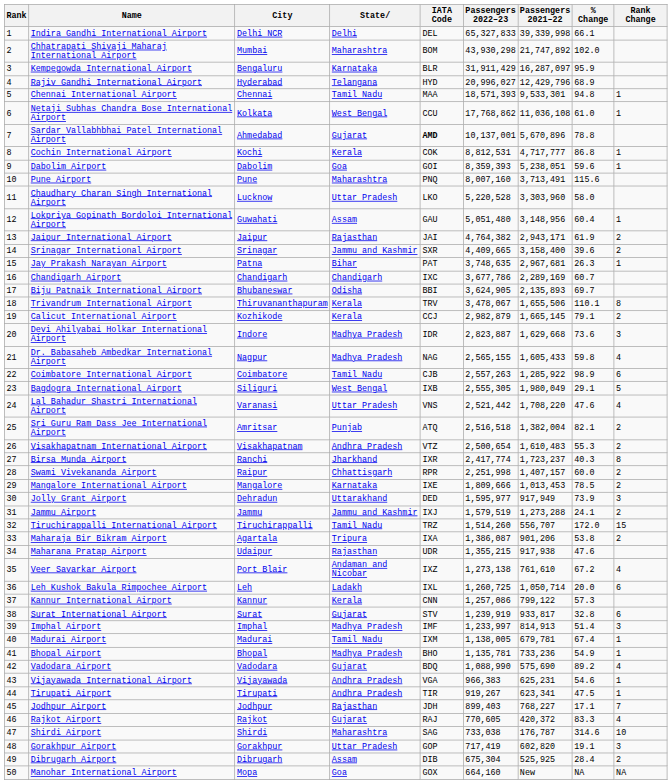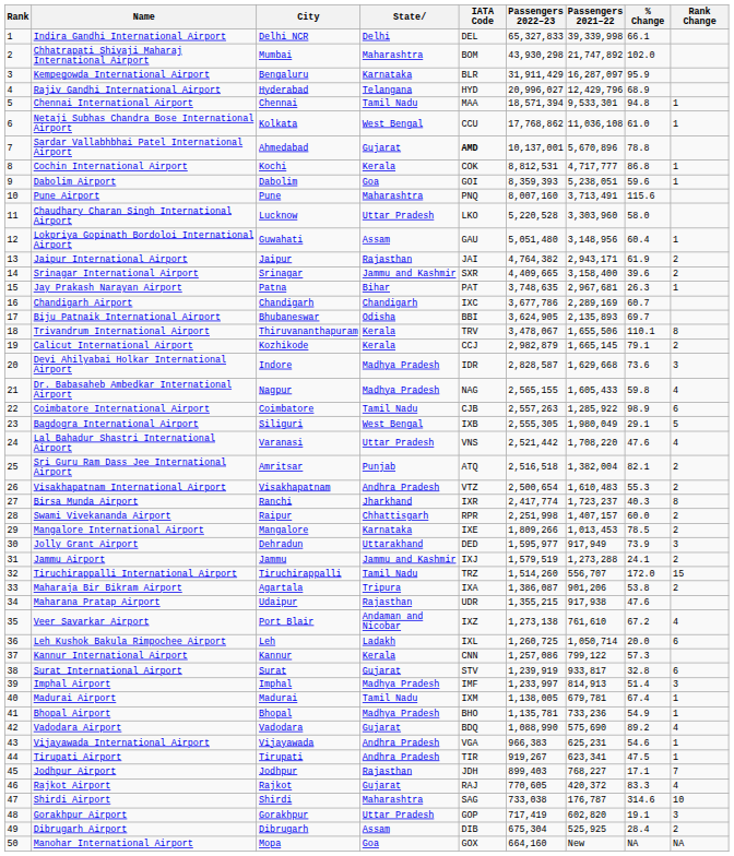Chennai International Airport | Passengers 2022–23: 18,571,393 -> 18,571,394
Devi Ahilyabai Holkar International Airport | Passengers 2022–23: 2,823,887 -> 2,828,587
Mangalore International Airport | Passengers 2022–23: 1,809,666 -> 1,809,266
